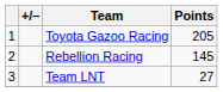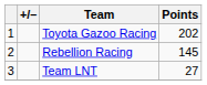Toyota Gazoo Racing | Points: 205 -> 202
